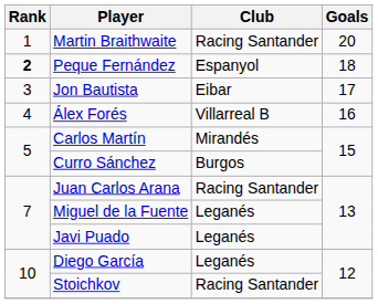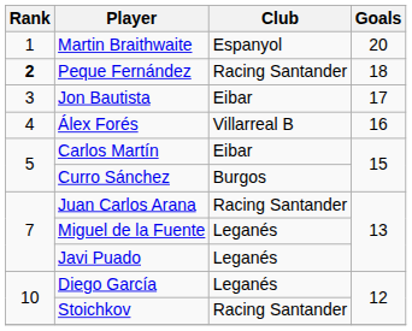Martin Braithwaite | Club: Racing Santander -> Espanyol
Peque Fernández | Club: Espanyol -> Racing Santander
Carlos Martín | Club: Mirandés -> Eibar
